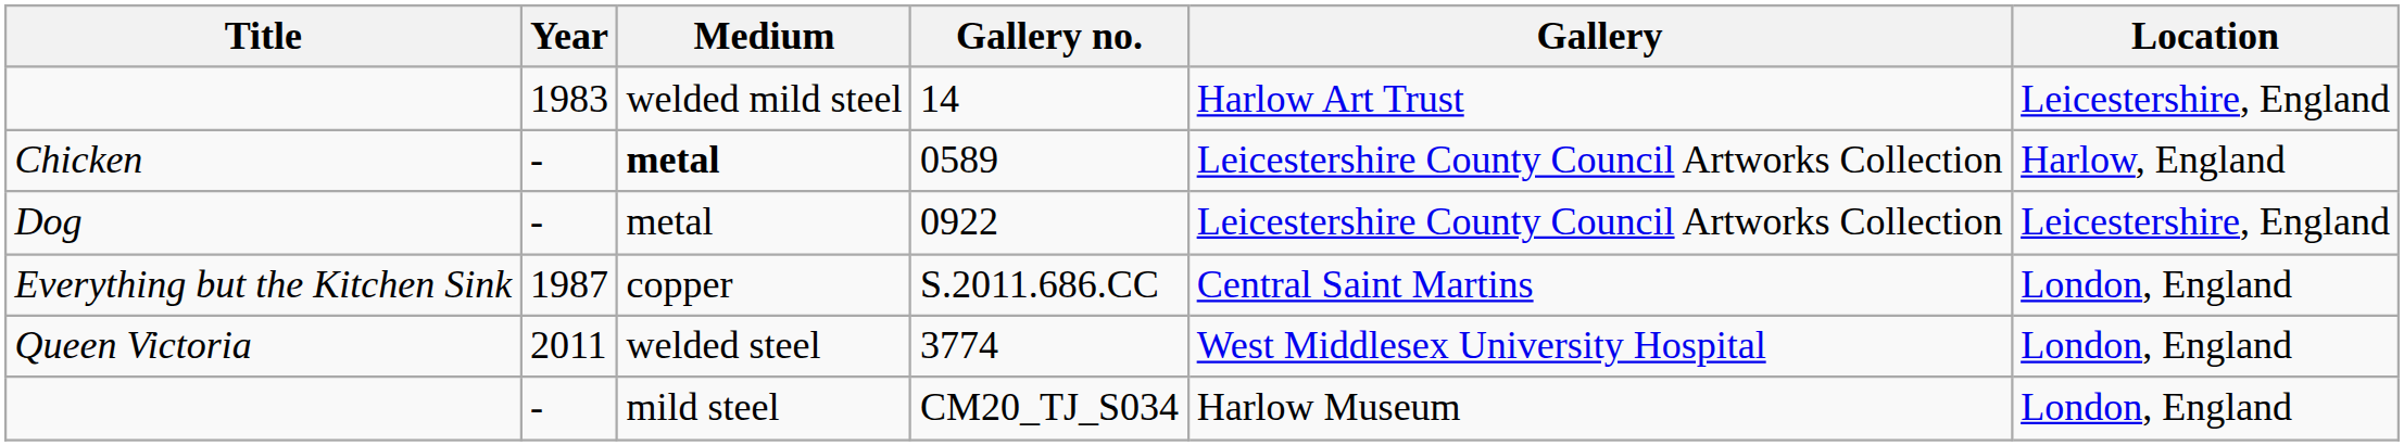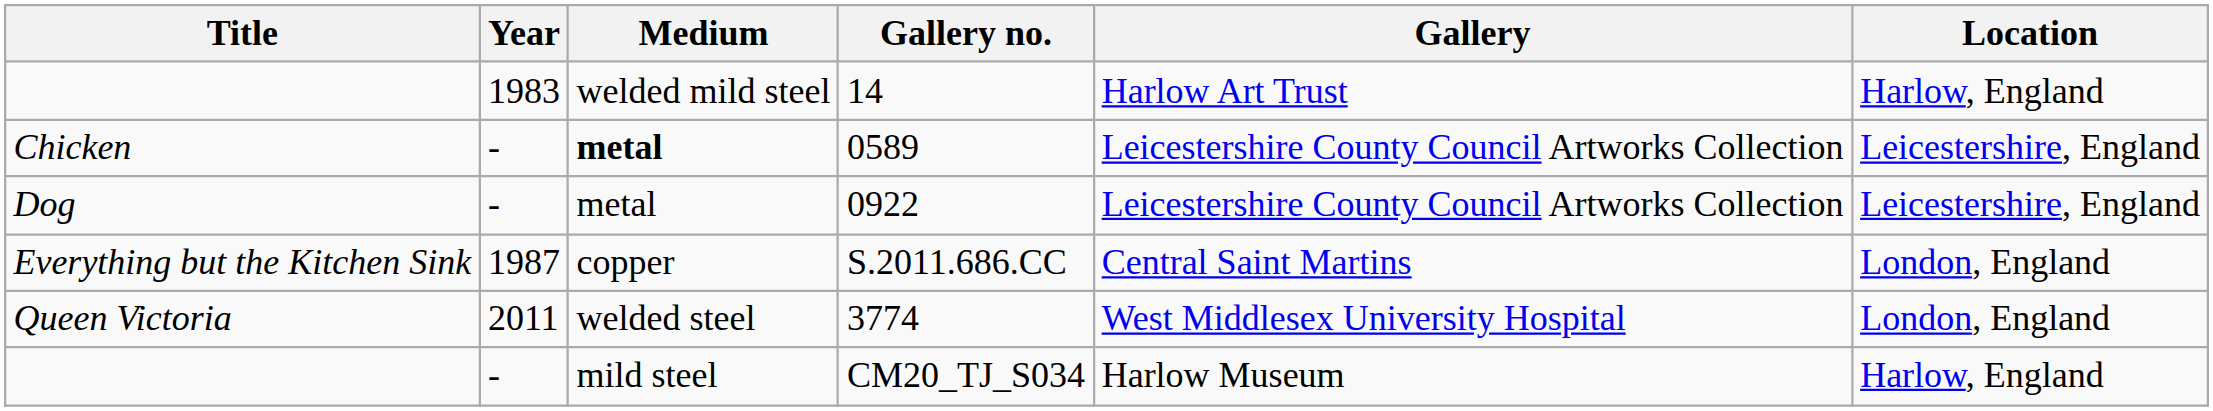14 | Location: Leicestershire, England -> Harlow, England
0589 | Location: Harlow, England -> Leicestershire, England
CM20_TJ_S034 | Location: London, England -> Harlow, England
